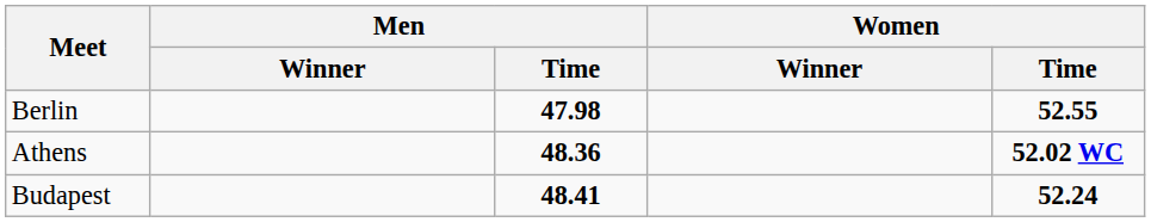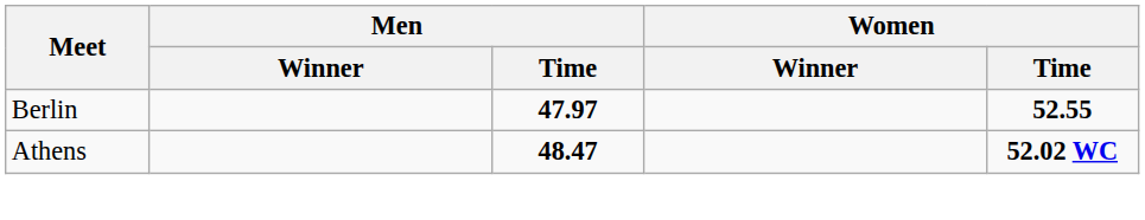Berlin | Men / Time: 47.98 -> 47.97
Athens | Men / Time: 48.36 -> 48.47
- row: Budapest | 48.41 | 52.24
